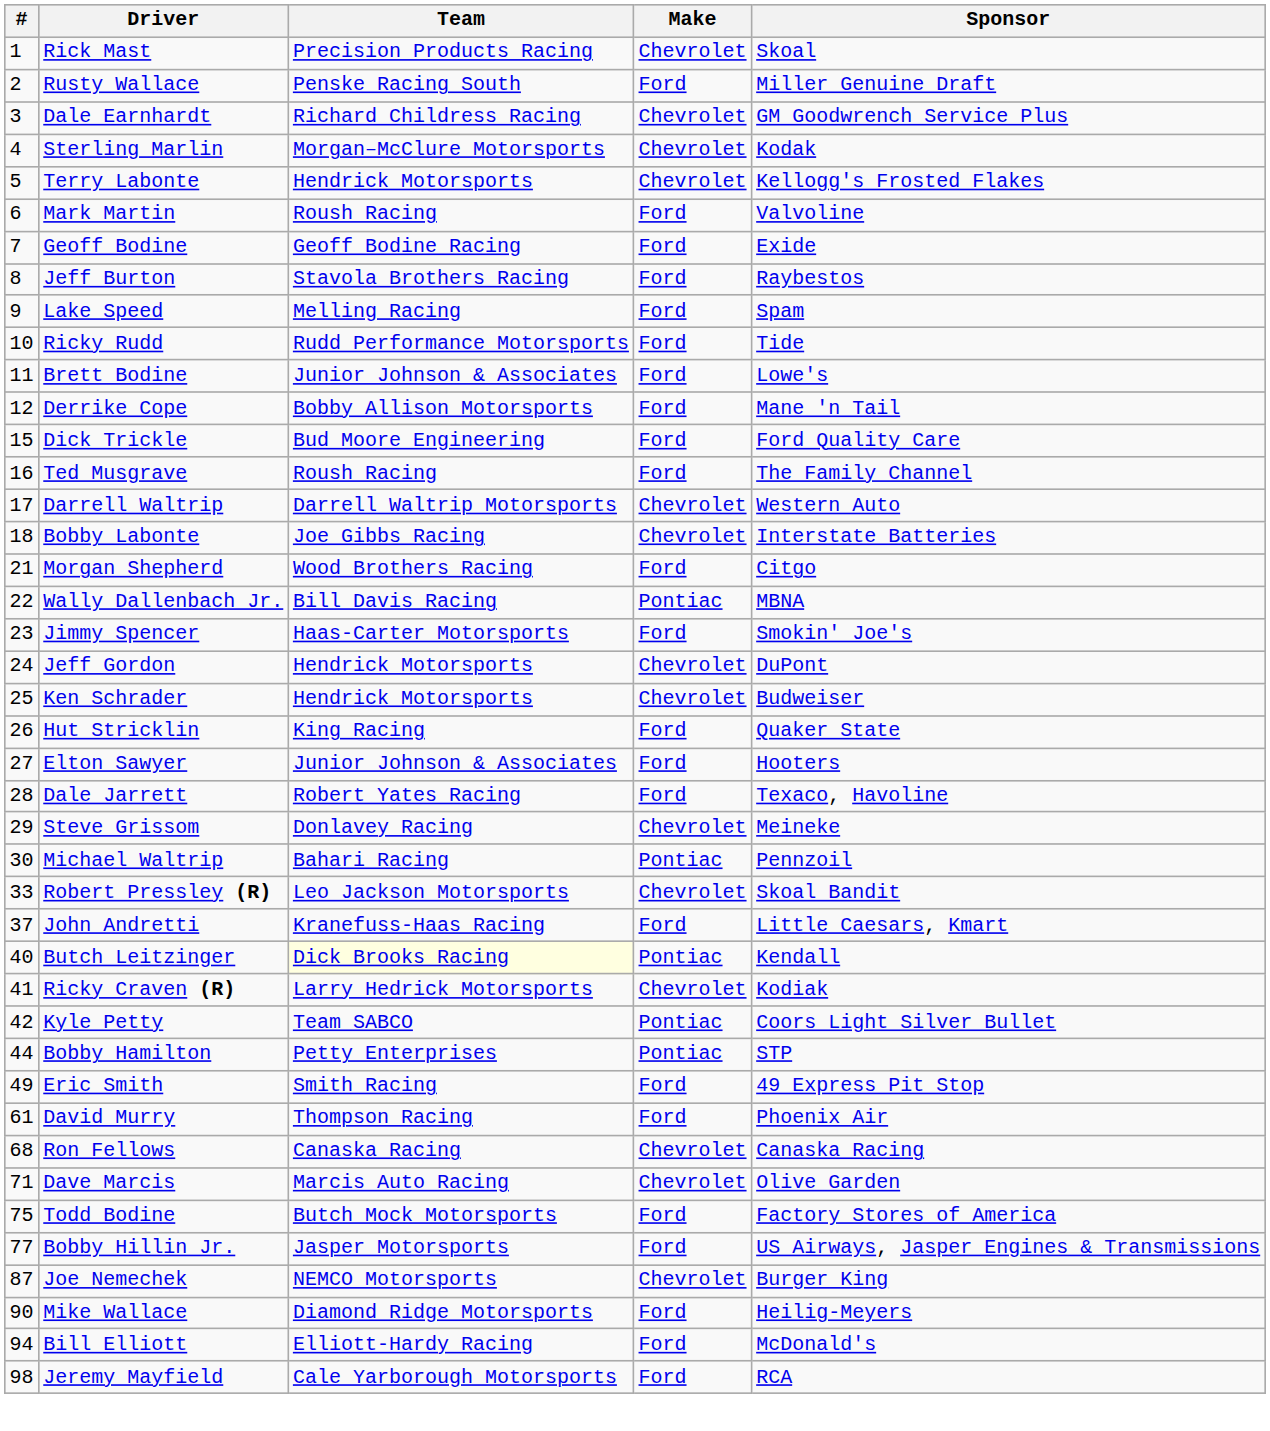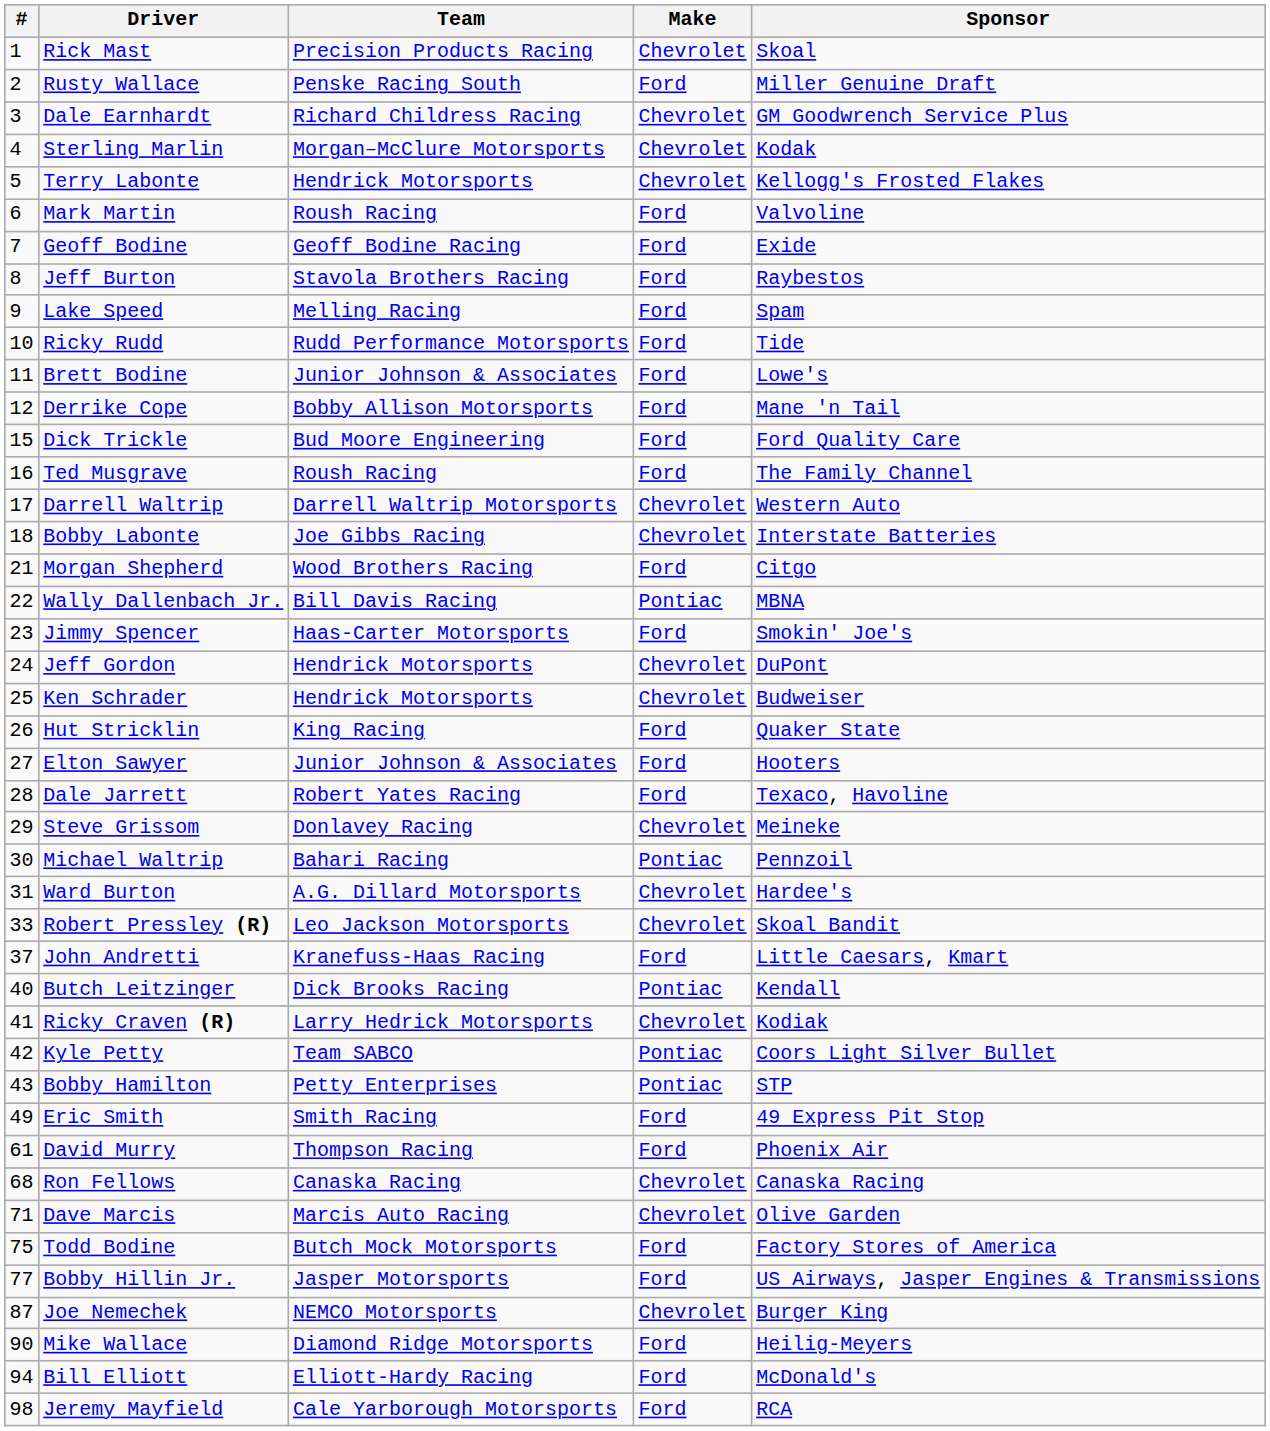+ row: 31 | Ward Burton | A.G. Dillard Motorsports | Chevrolet | Hardee's
Butch Leitzinger | Team: lightyellow background -> no background
Bobby Hamilton | #: 44 -> 43
